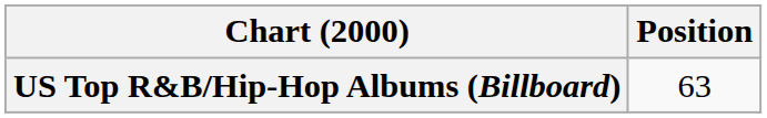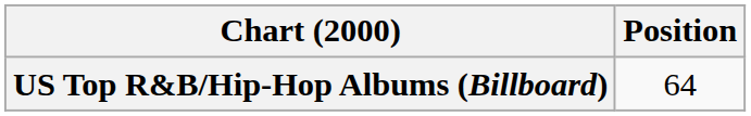US Top R&B/Hip-Hop Albums (Billboard) | Position: 63 -> 64
